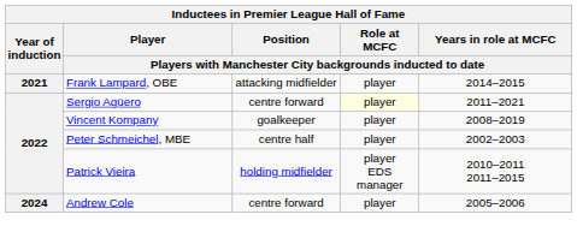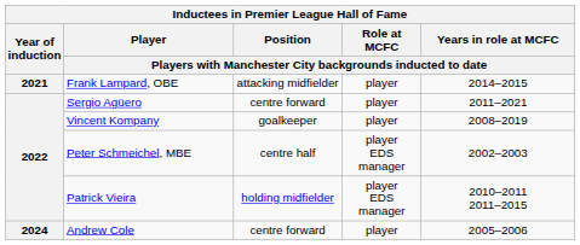Sergio Agüero | column 4: lightyellow background -> no background
Peter Schmeichel, MBE | column 4: player -> player EDS manager
